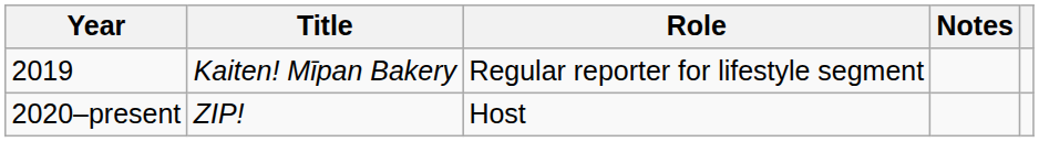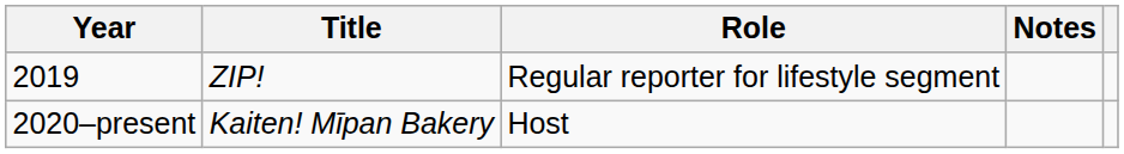2019 | Title: Kaiten! Mīpan Bakery -> ZIP!
2020–present | Title: ZIP! -> Kaiten! Mīpan Bakery
